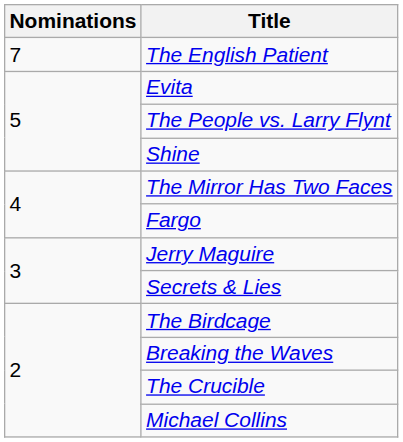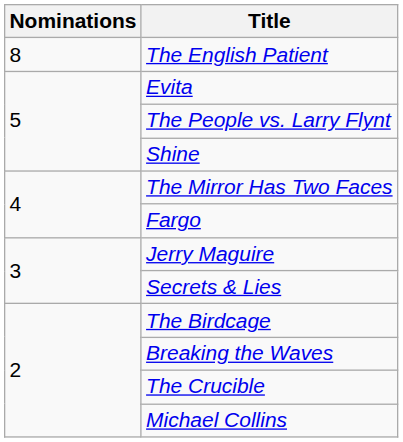The English Patient | Nominations: 7 -> 8
